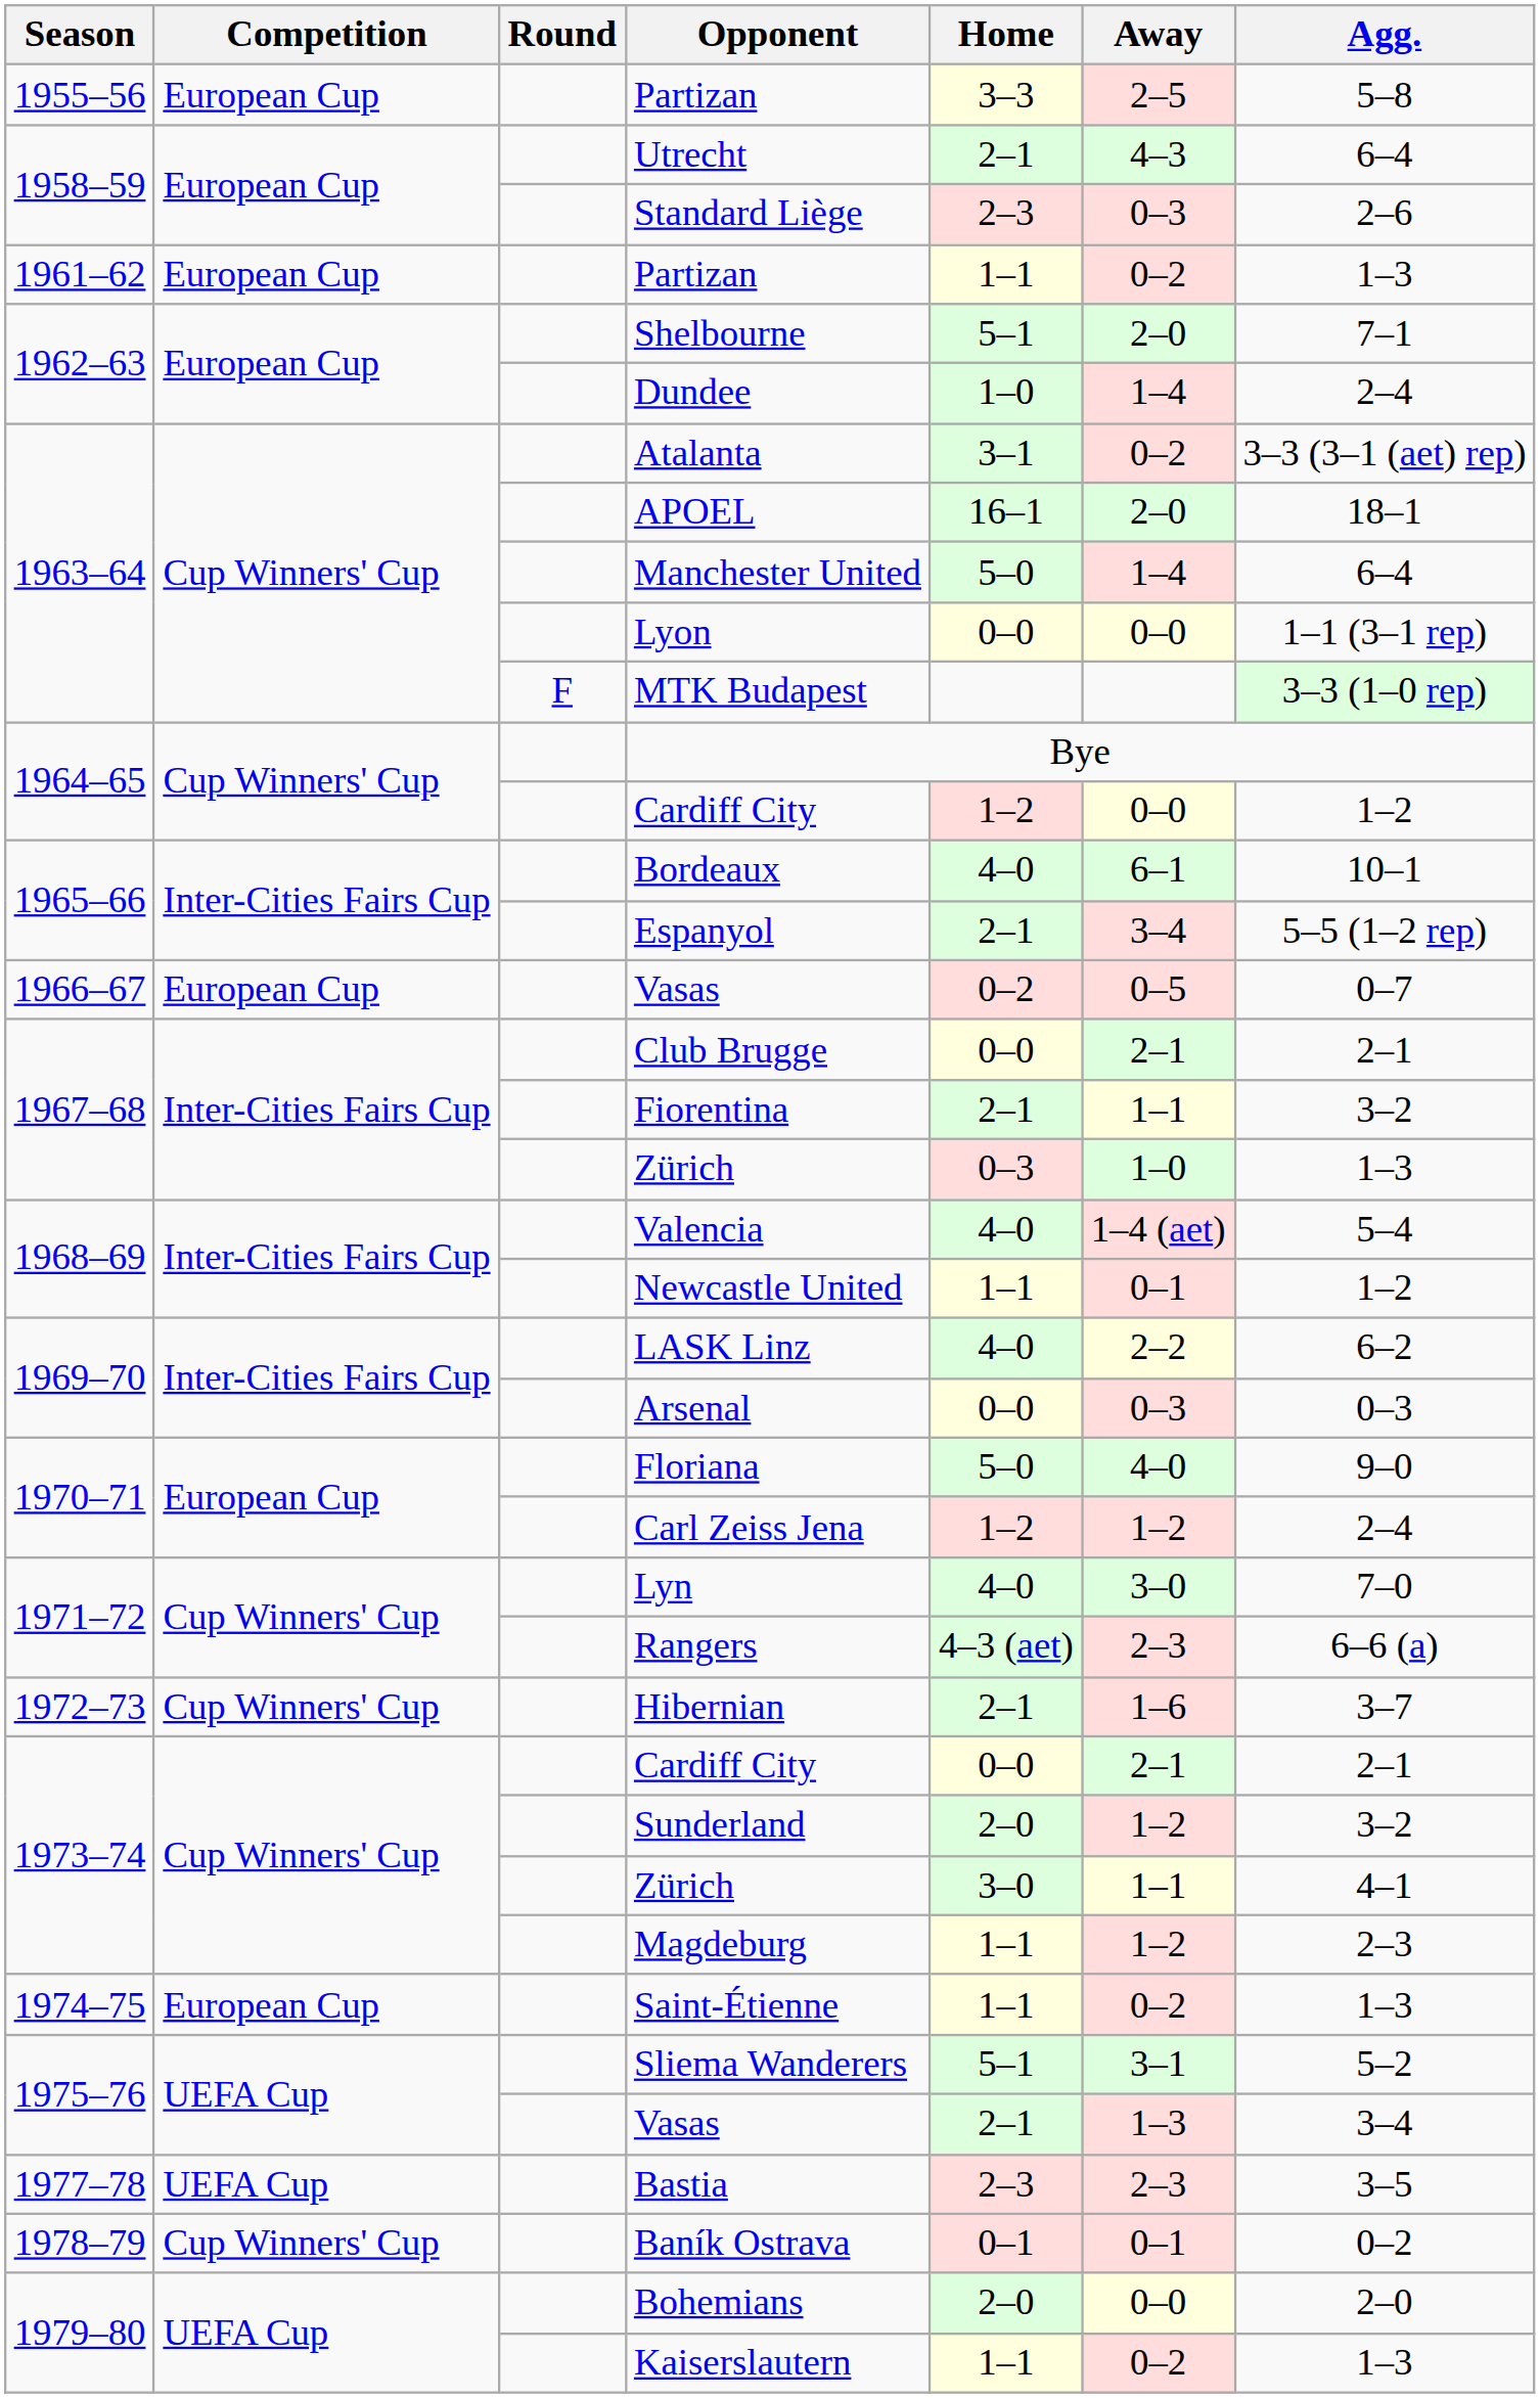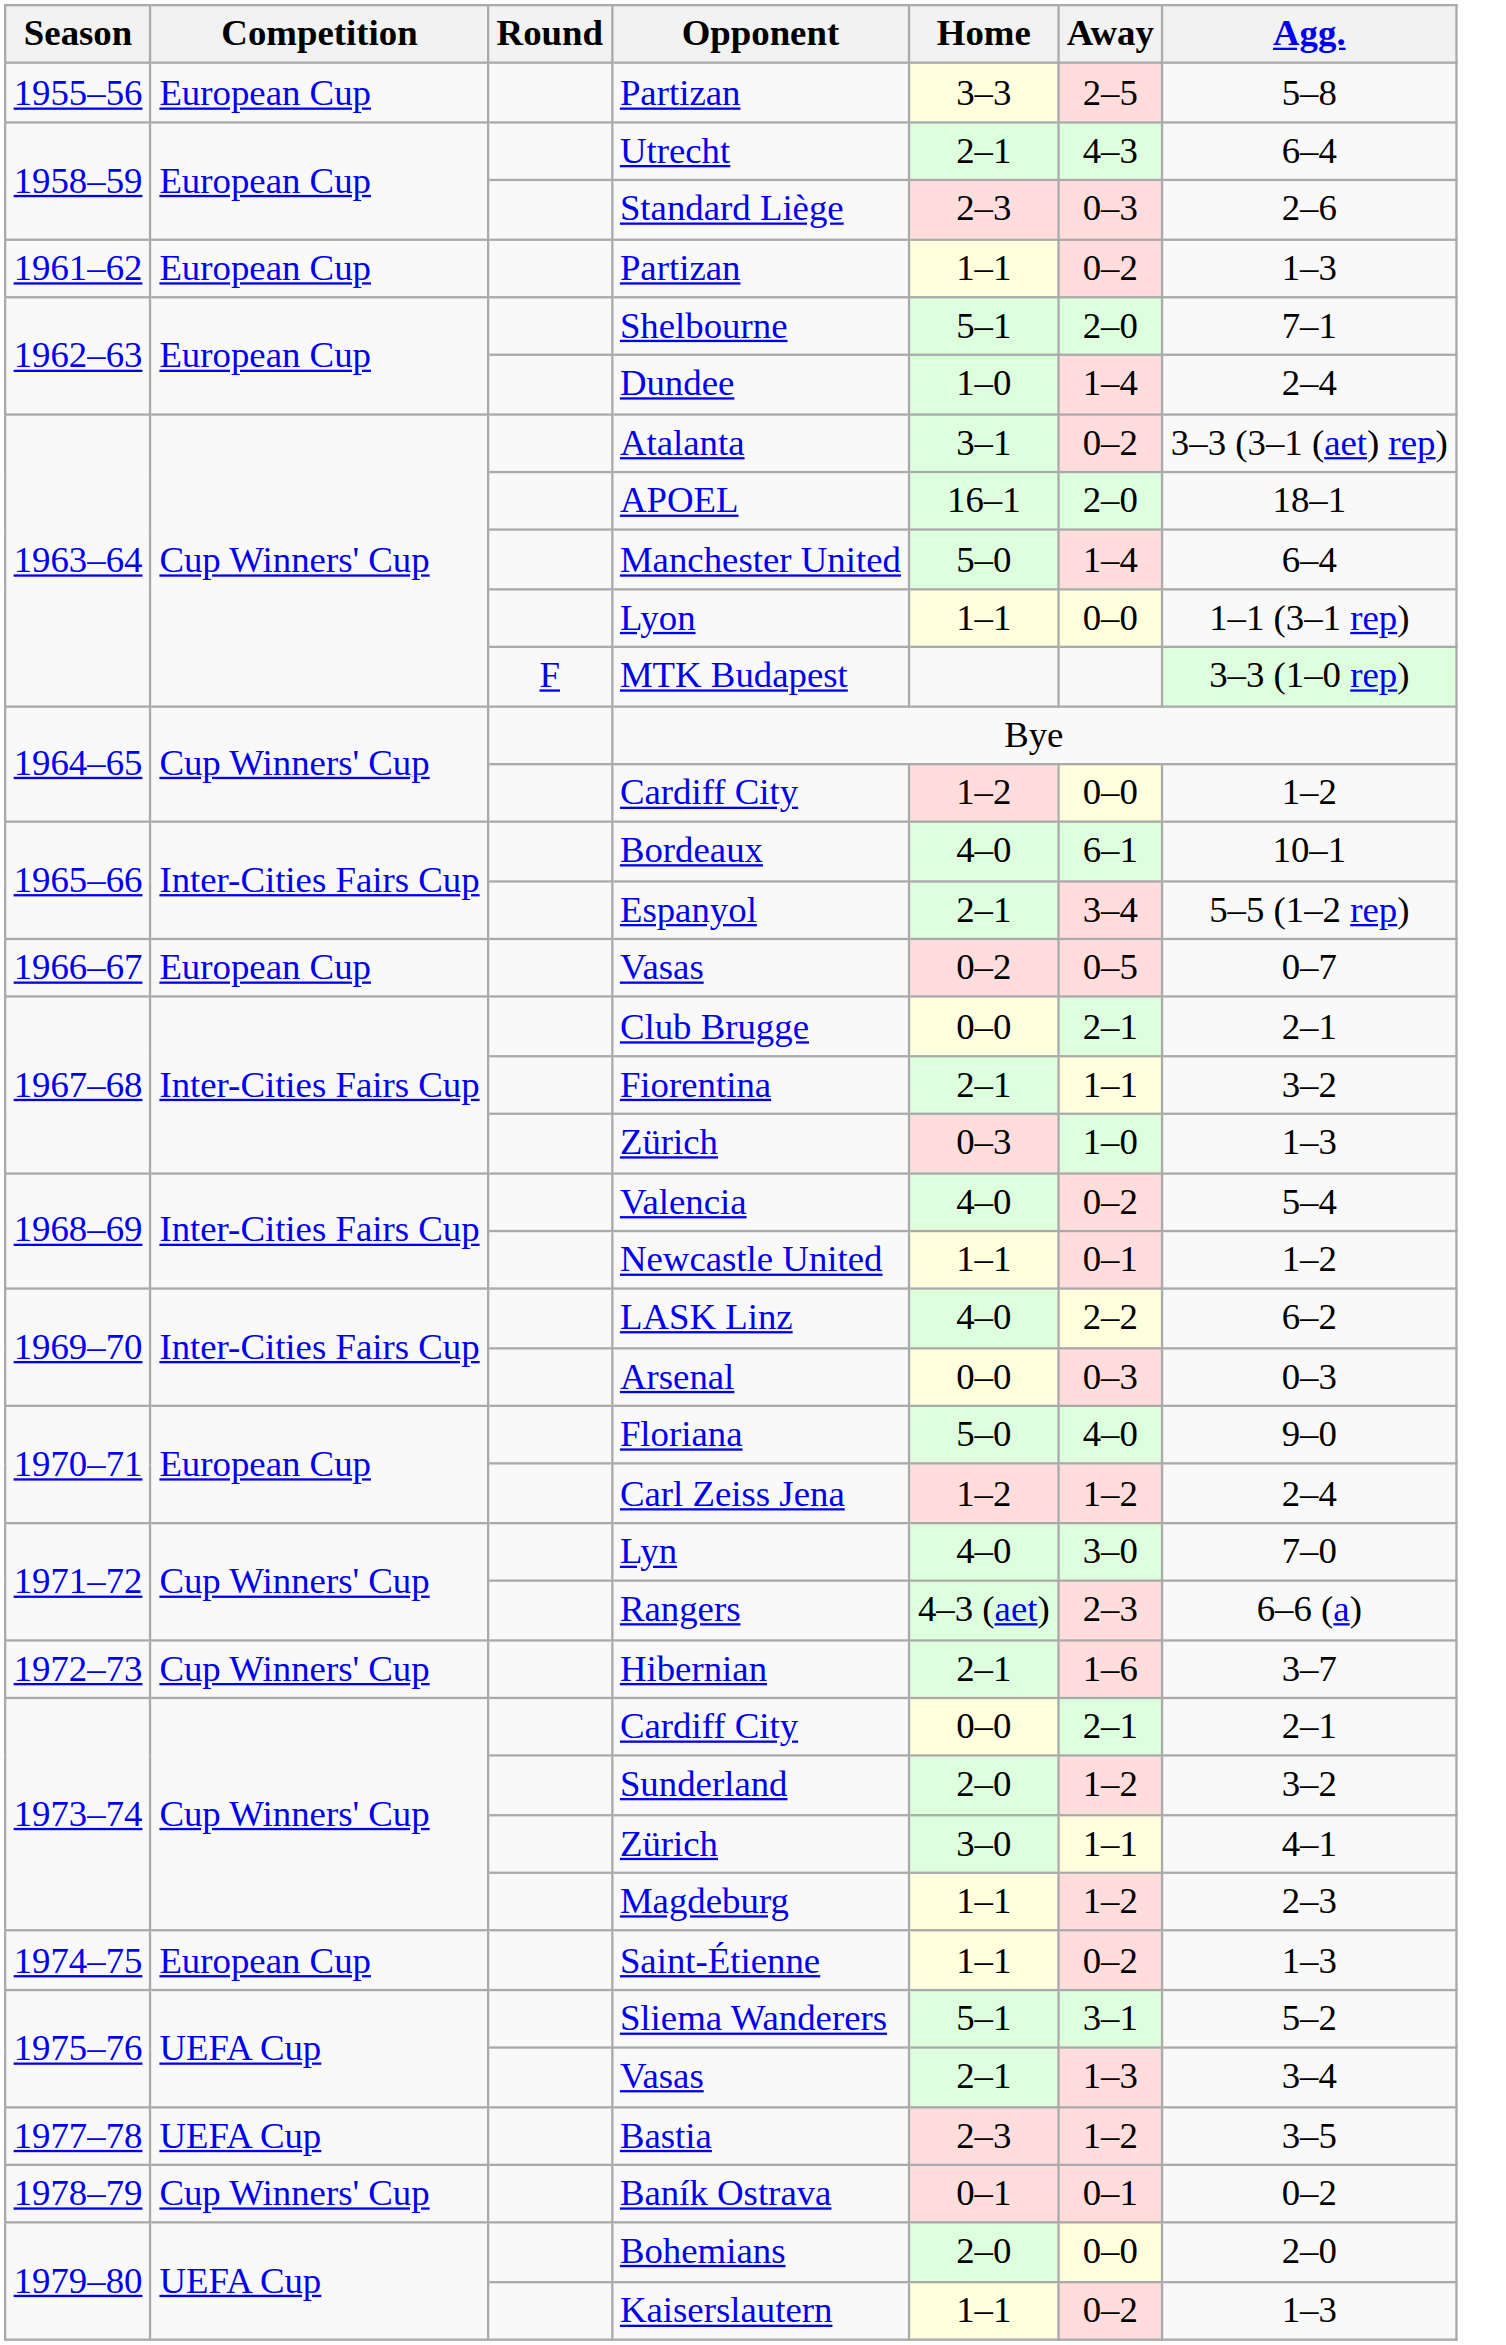Lyon | Home: 0–0 -> 1–1
Valencia | Away: 1–4 (aet) -> 0–2
Bastia | Away: 2–3 -> 1–2
